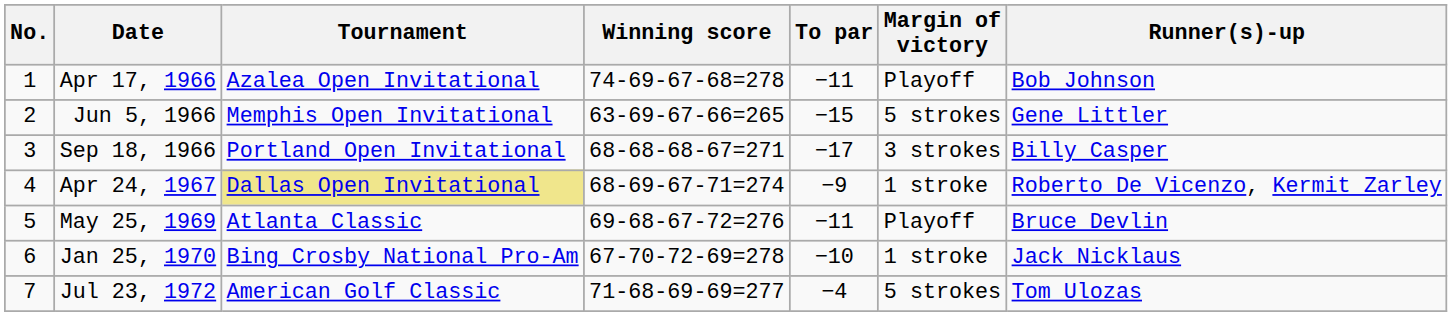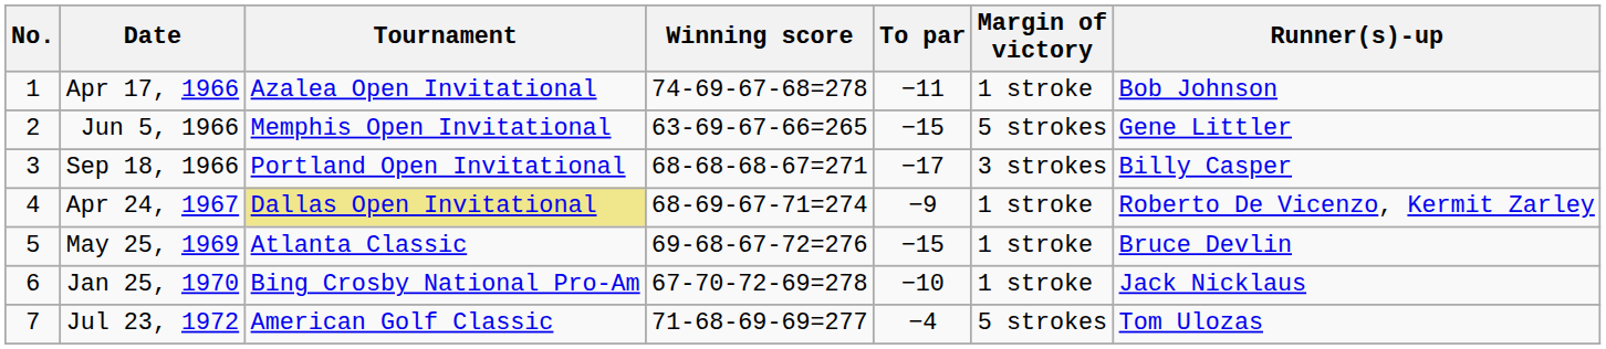Apr 17, 1966 | Margin of victory: Playoff -> 1 stroke
May 25, 1969 | To par: −11 -> −15
May 25, 1969 | Margin of victory: Playoff -> 1 stroke
